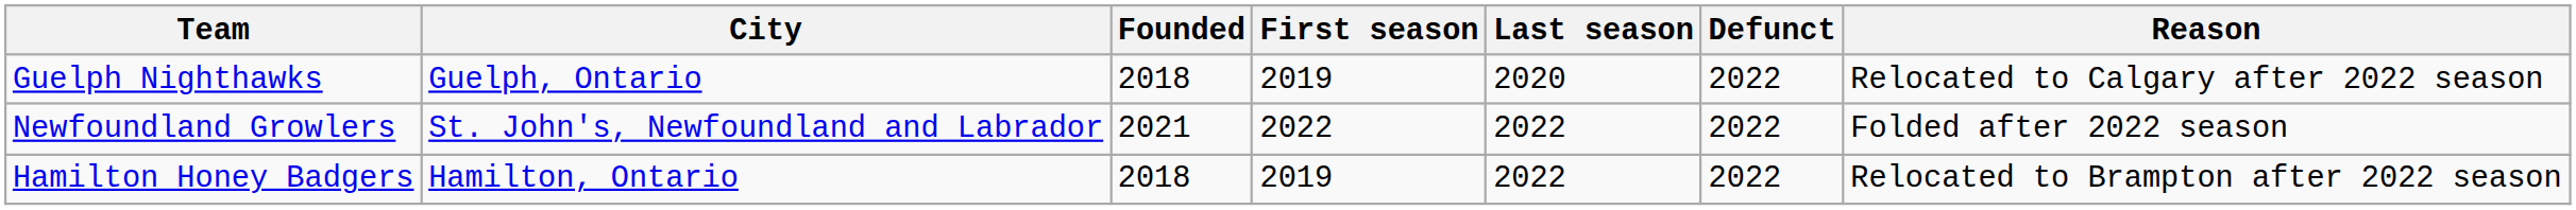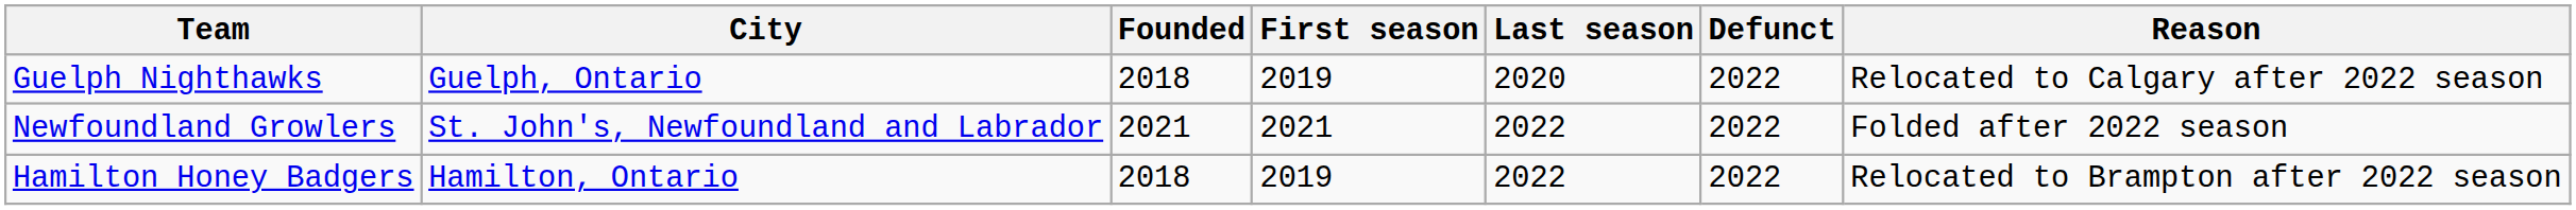Newfoundland Growlers | First season: 2022 -> 2021
